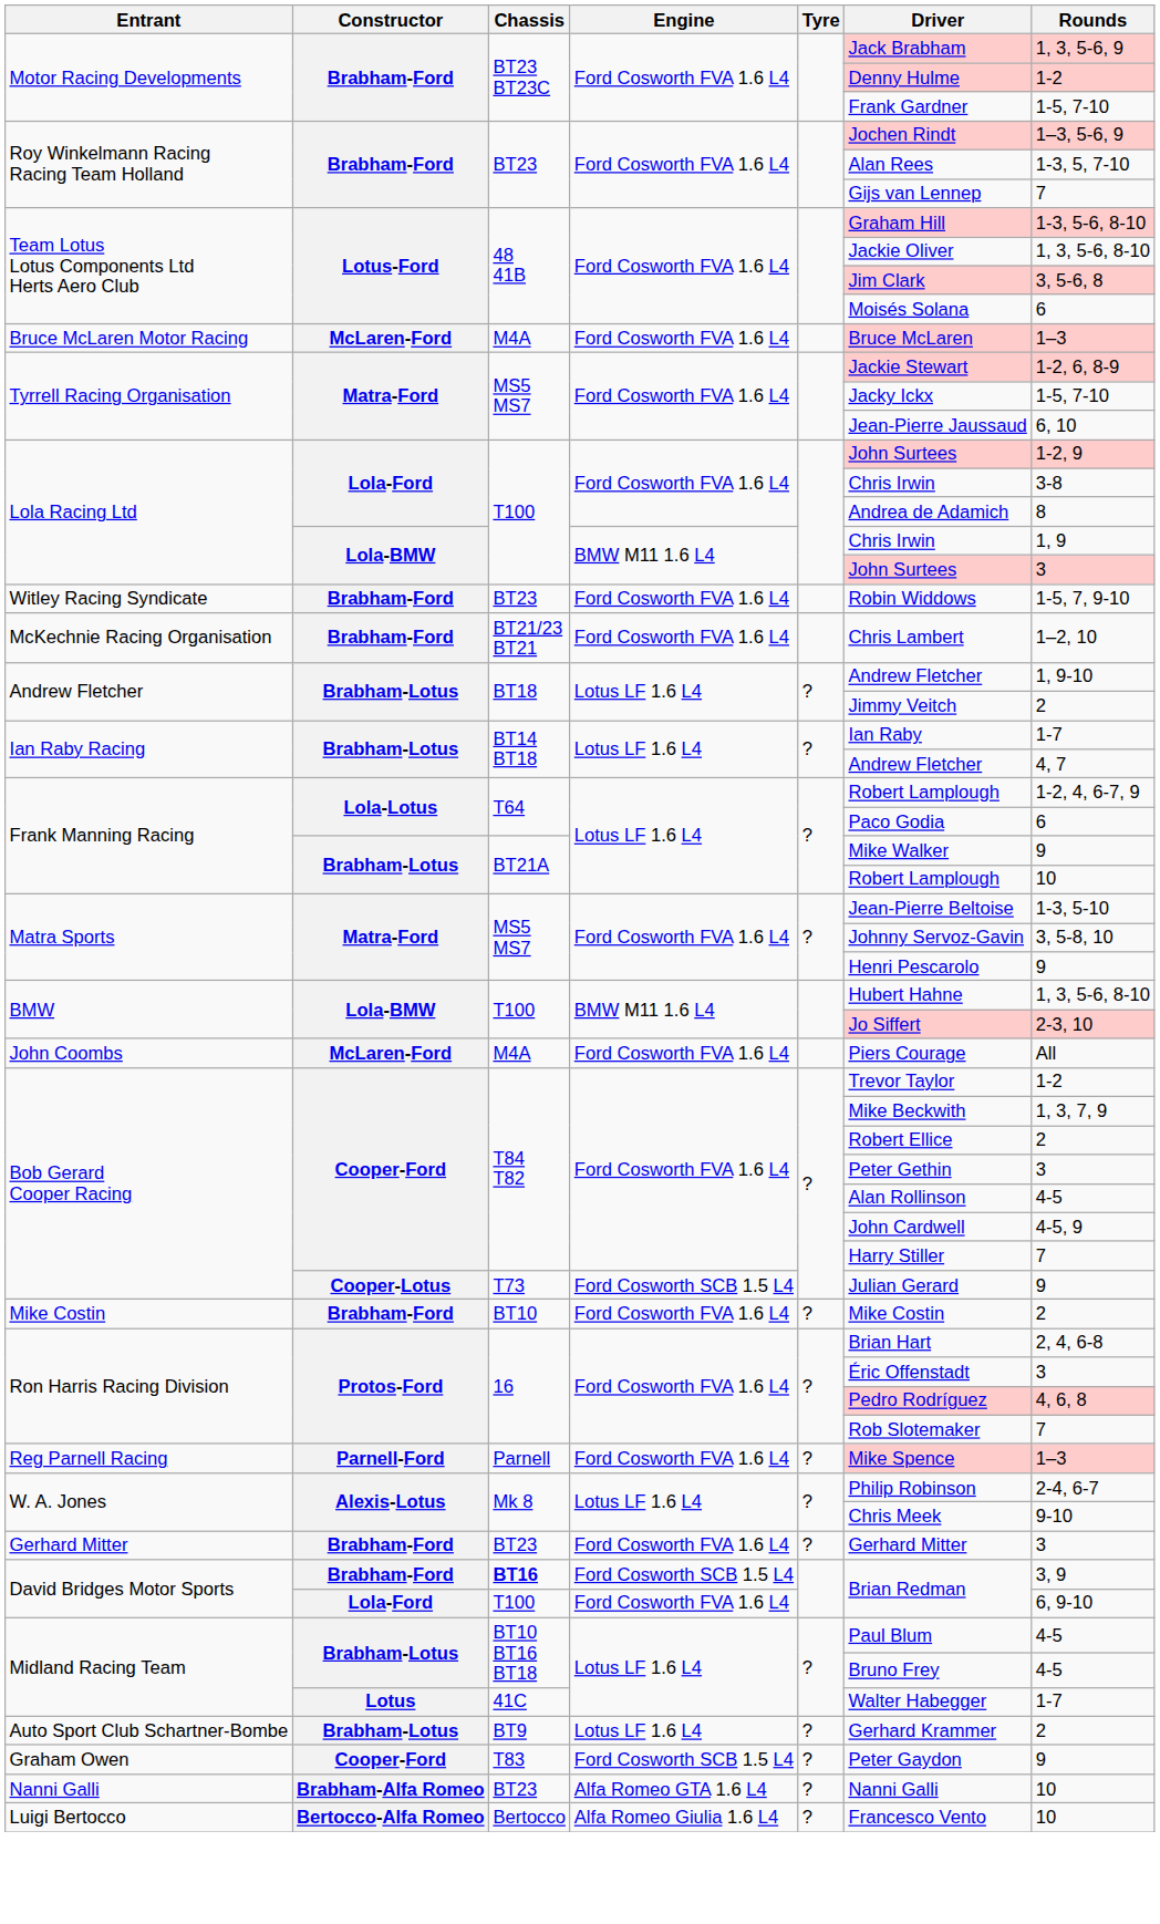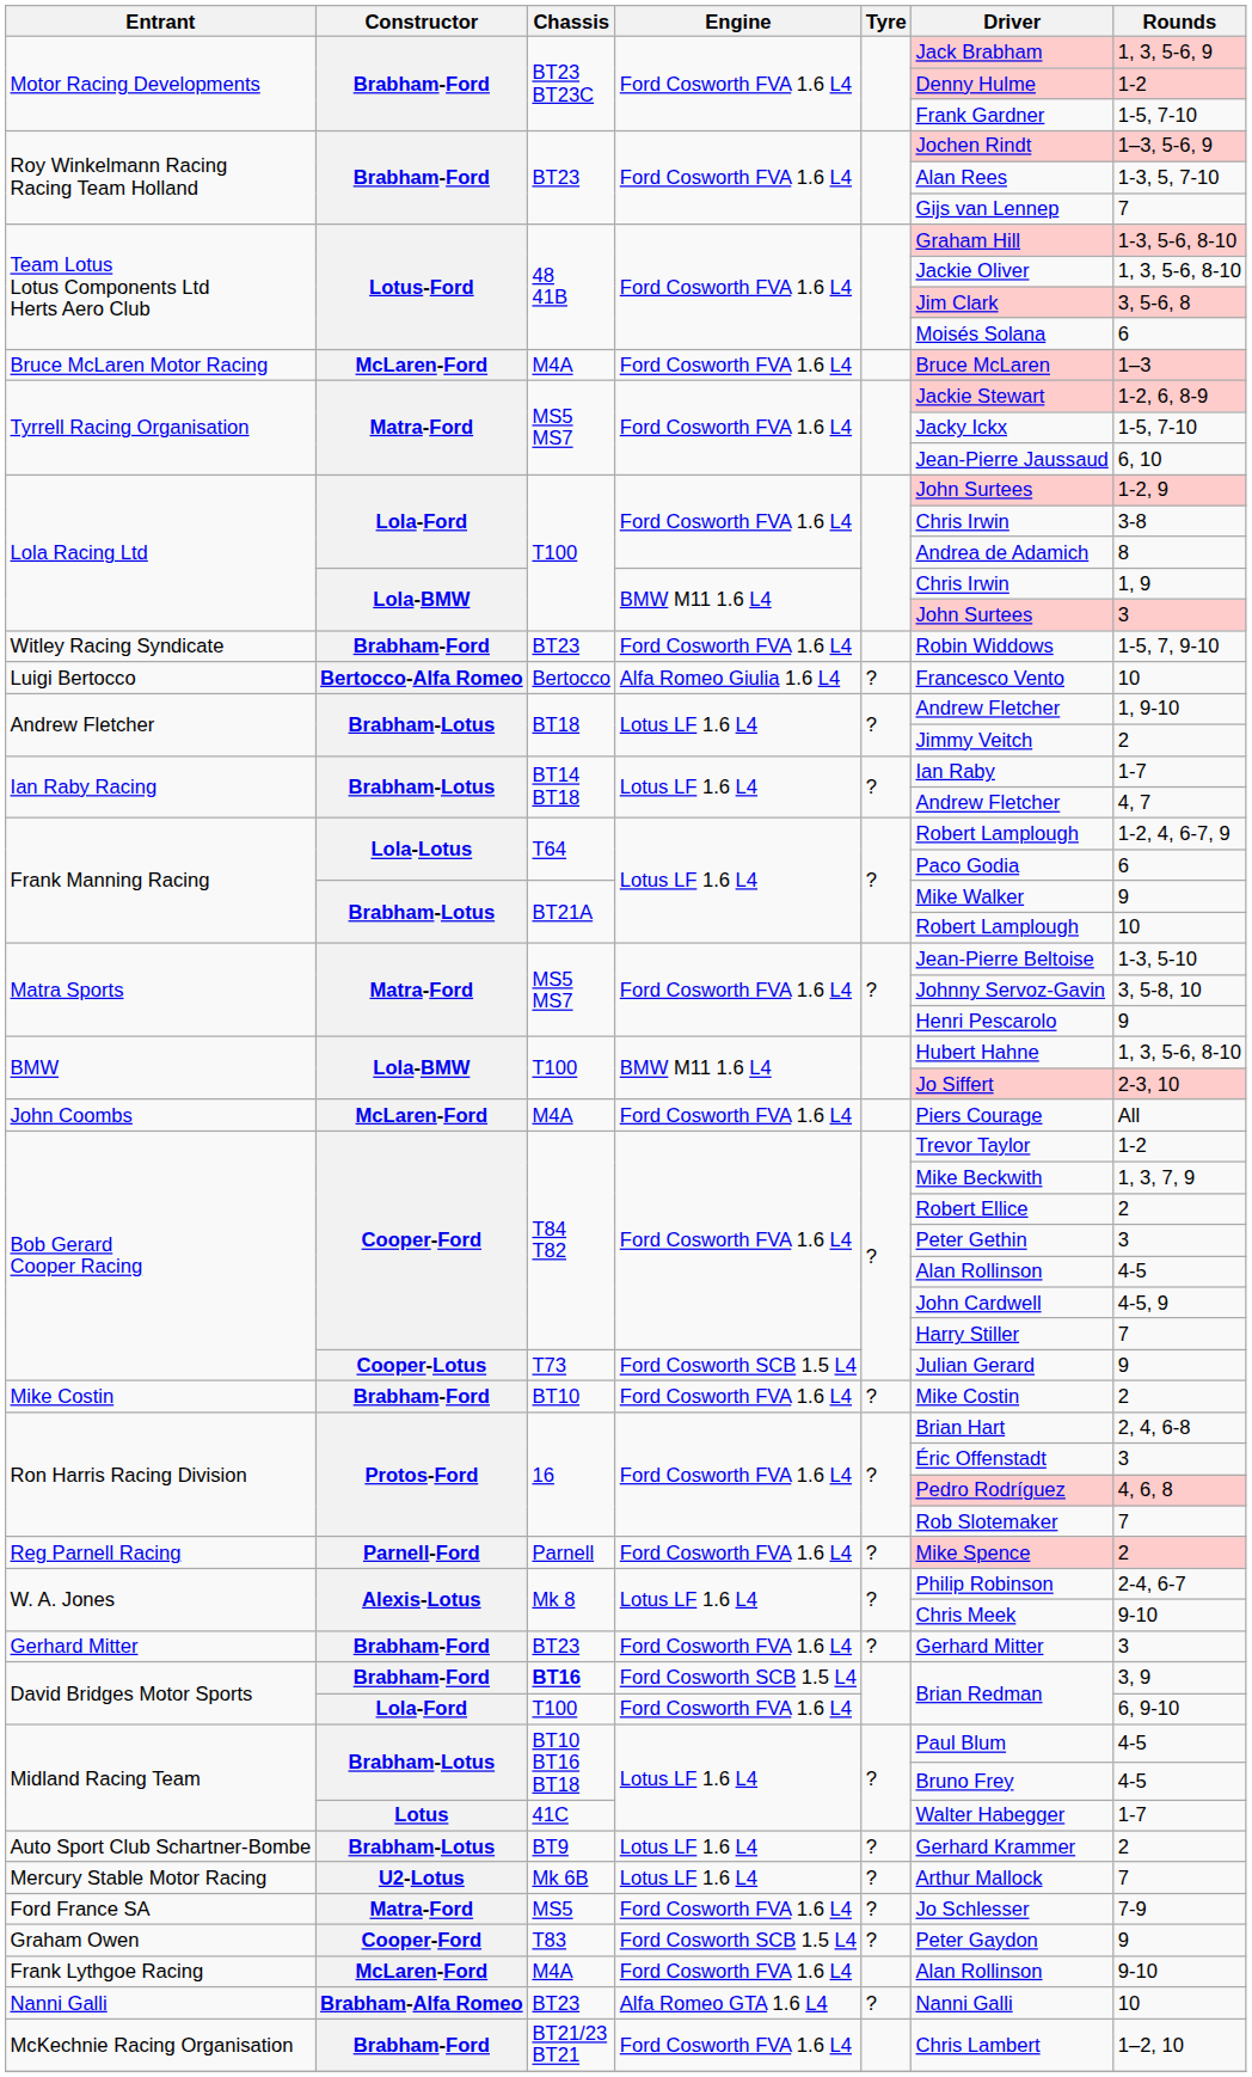rows swapped: McKechnie Racing Organisation <-> Luigi Bertocco
Reg Parnell Racing | Rounds: 1–3 -> 2
+ row: Mercury Stable Motor Racing | U2-Lotus | Mk 6B | Lotus LF 1.6 L4 | ? | Arthur Mallock | 7
+ row: Ford France SA | Matra-Ford | MS5 | Ford Cosworth FVA 1.6 L4 | ? | Jo Schlesser | 7-9
+ row: Frank Lythgoe Racing | McLaren-Ford | M4A | Ford Cosworth FVA 1.6 L4 | Alan Rollinson | 9-10
